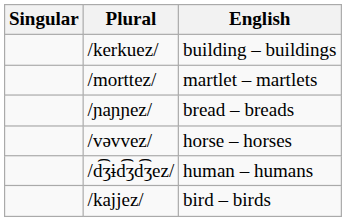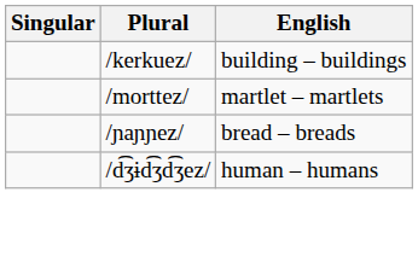- row: /vəvvez/ | horse – horses
- row: /kajjez/ | bird – birds
